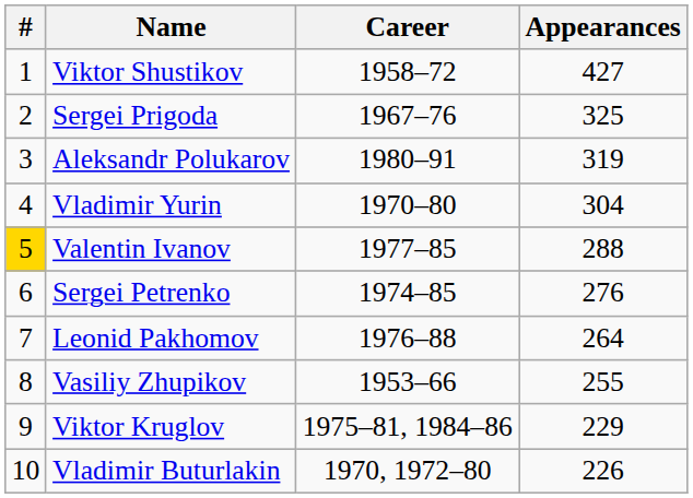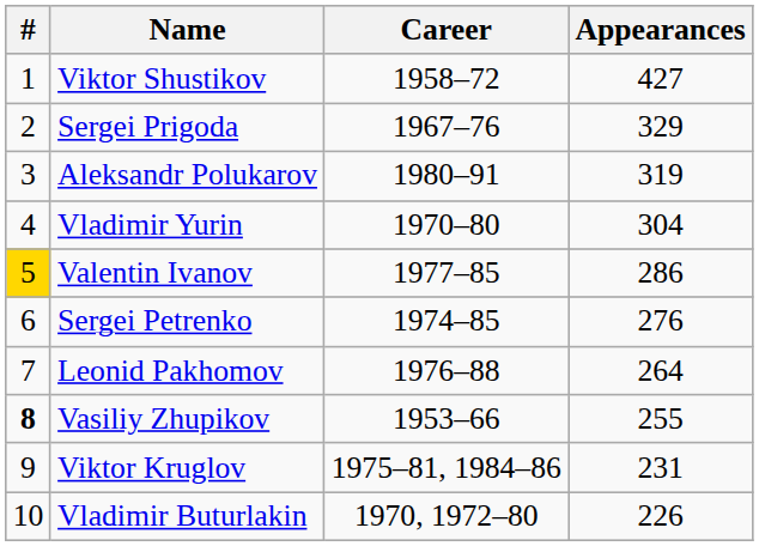Sergei Prigoda | Appearances: 325 -> 329
Valentin Ivanov | Appearances: 288 -> 286
Vasiliy Zhupikov | #: normal -> bold
Viktor Kruglov | Appearances: 229 -> 231
